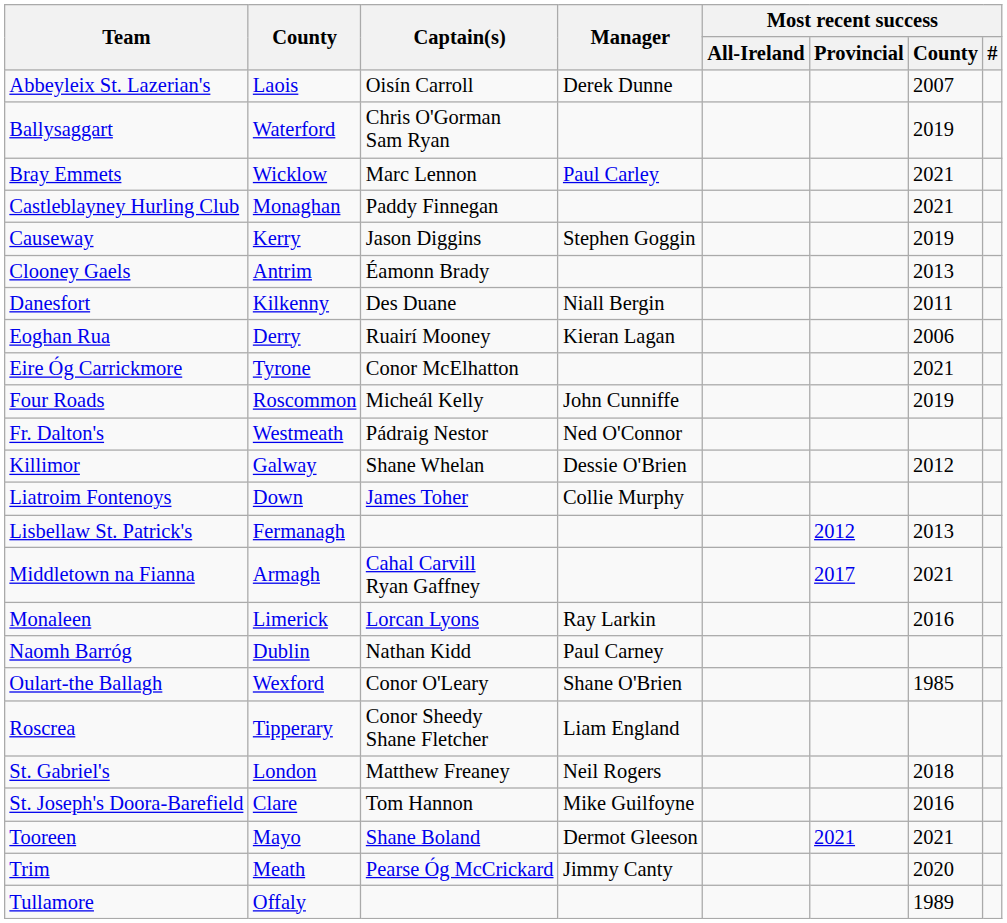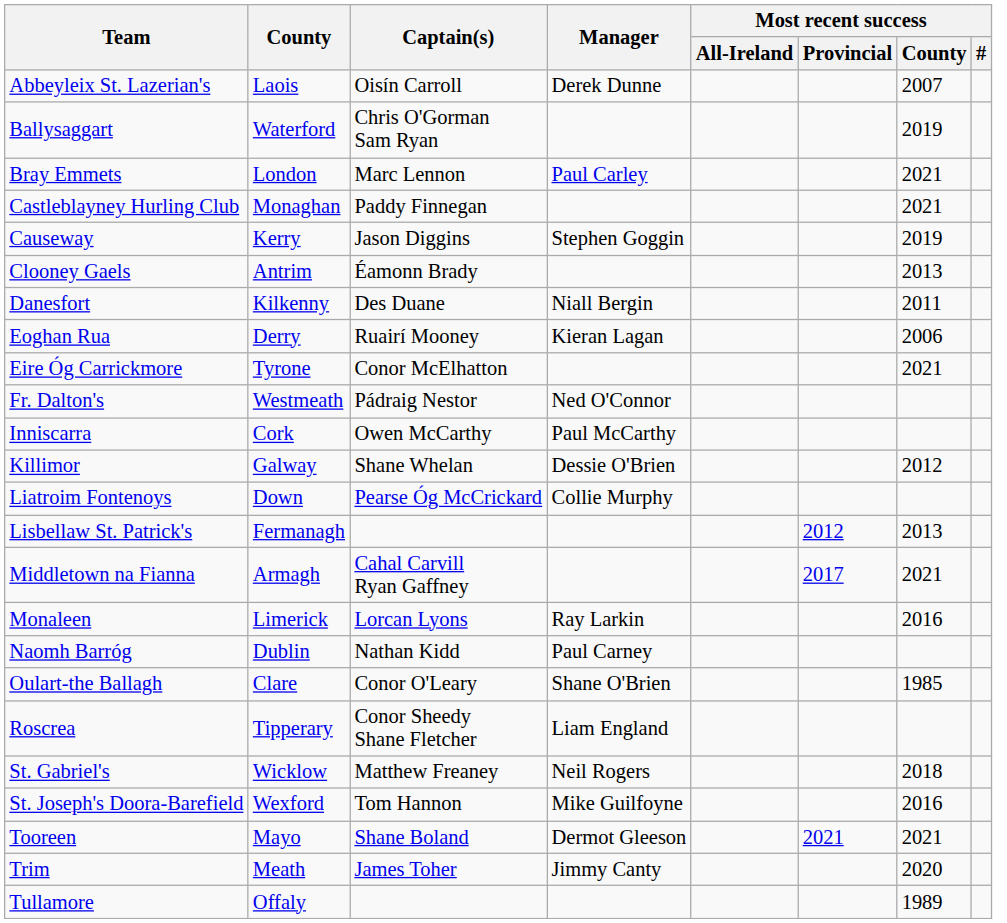Bray Emmets | County: Wicklow -> London
- row: Four Roads | Roscommon | Micheál Kelly | John Cunniffe | 2019
+ row: Inniscarra | Cork | Owen McCarthy | Paul McCarthy
Liatroim Fontenoys | Captain(s): James Toher -> Pearse Óg McCrickard
Oulart-the Ballagh | County: Wexford -> Clare
St. Gabriel's | County: London -> Wicklow
St. Joseph's Doora-Barefield | County: Clare -> Wexford
Trim | Captain(s): Pearse Óg McCrickard -> James Toher
